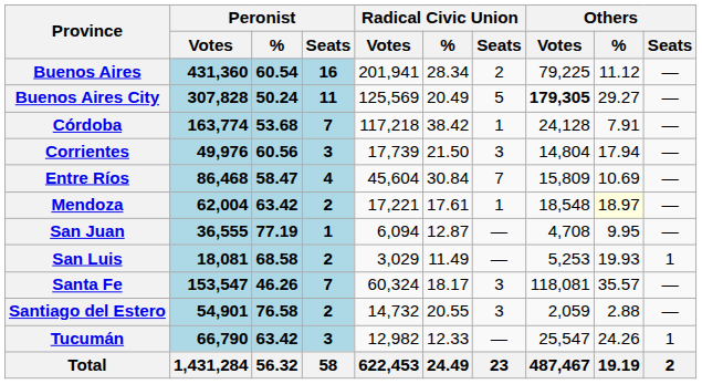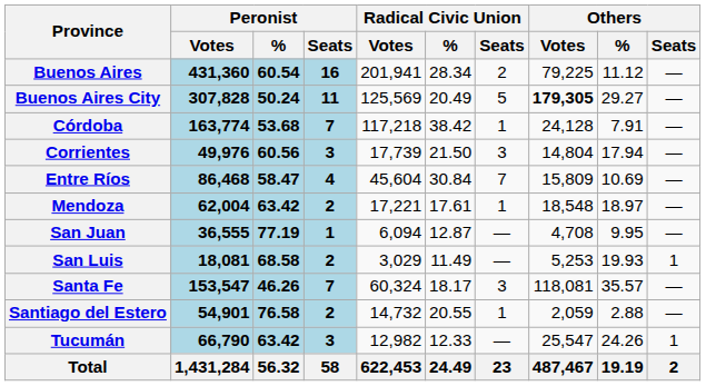Mendoza | Others / %: lightyellow background -> no background
Santiago del Estero | Radical Civic Union / Seats: 3 -> 1
